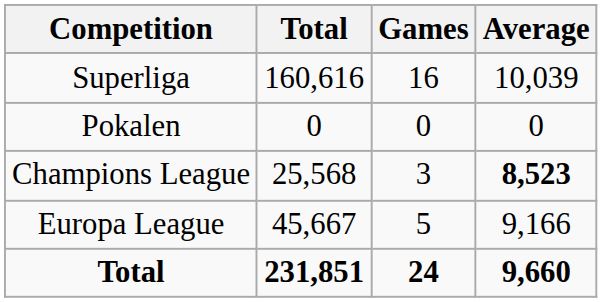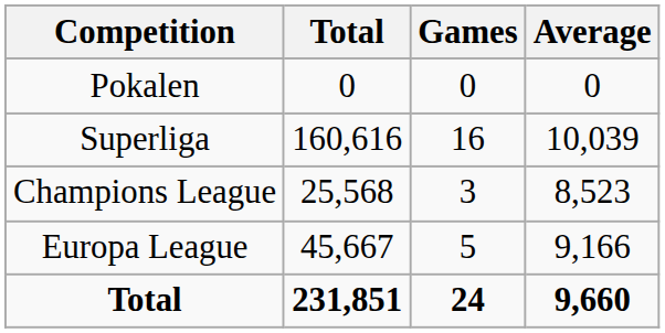rows swapped: Superliga <-> Pokalen
Champions League | Average: bold -> normal
